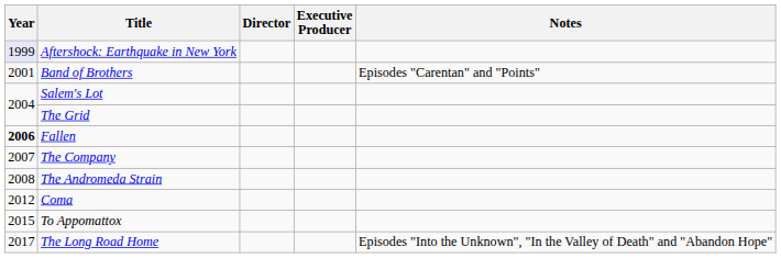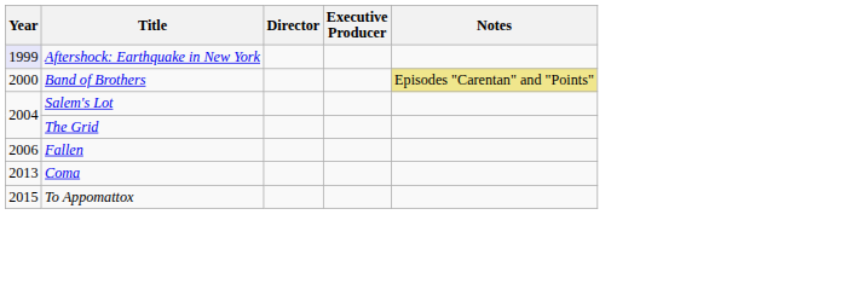Band of Brothers | Year: 2001 -> 2000
Band of Brothers | Notes: no background -> khaki background
Fallen | Year: bold -> normal
- row: 2007 | The Company
- row: 2008 | The Andromeda Strain
Coma | Year: 2012 -> 2013
- row: 2017 | The Long Road Home | Episodes "Into the Unknown", "In the Valley of Death" and "Abandon Hope"
